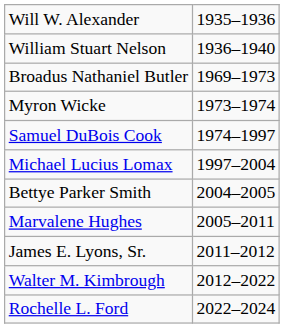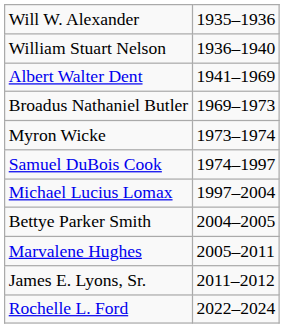+ row: Albert Walter Dent | 1941–1969
- row: Walter M. Kimbrough | 2012–2022
